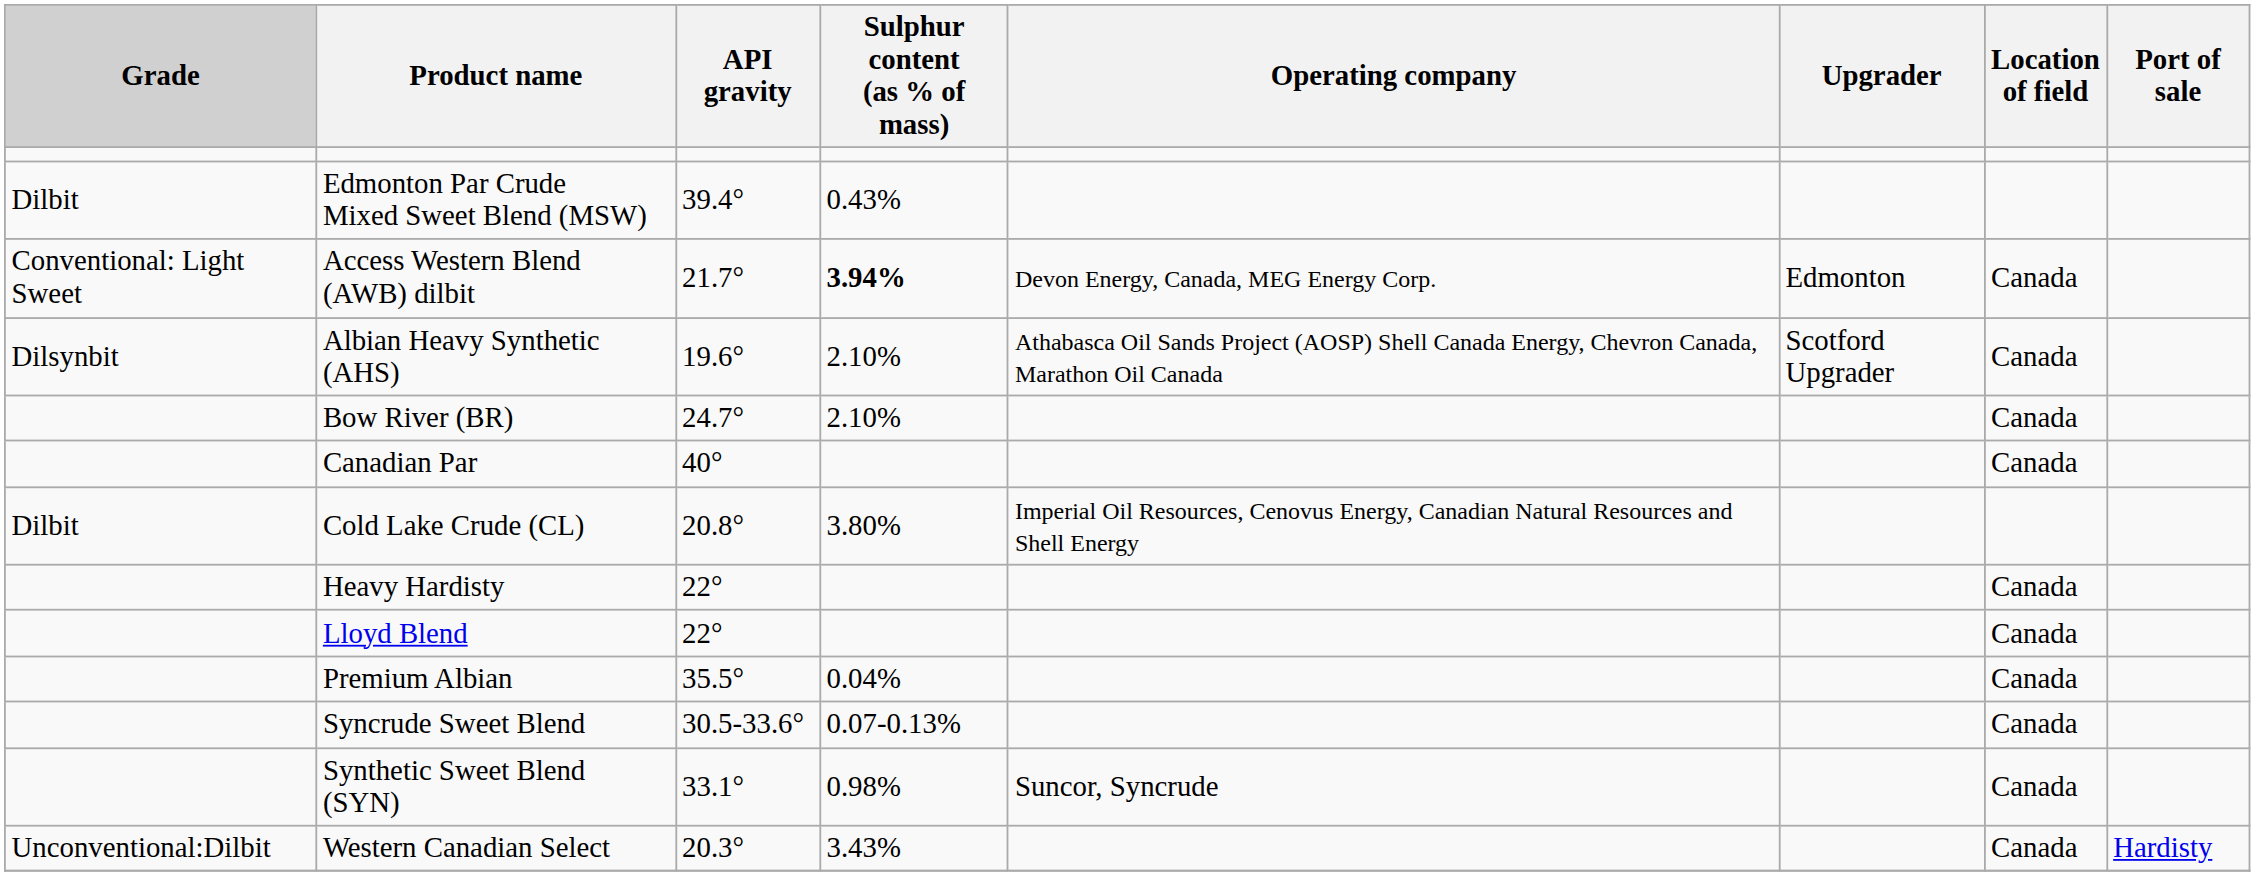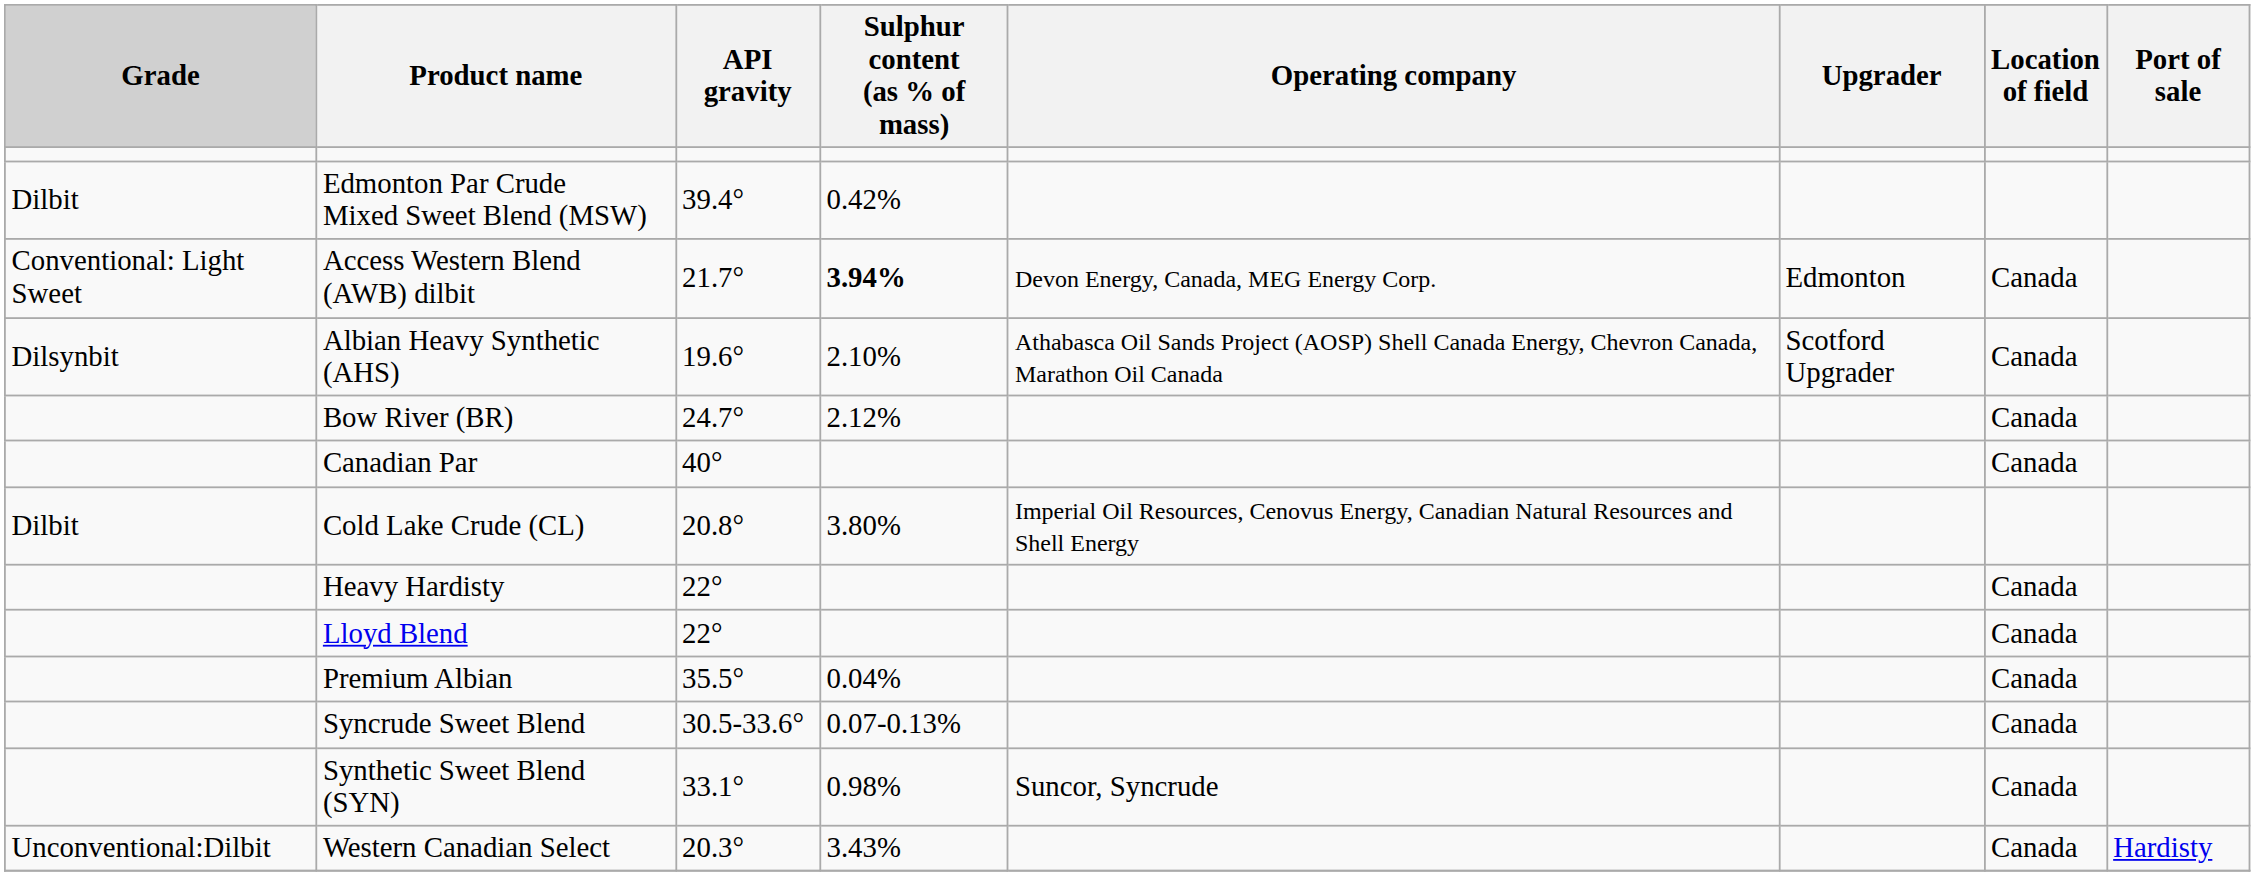Edmonton Par Crude Mixed Sweet Blend (MSW) | Sulphur content (as % of mass): 0.43% -> 0.42%
Bow River (BR) | Sulphur content (as % of mass): 2.10% -> 2.12%
